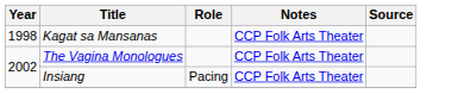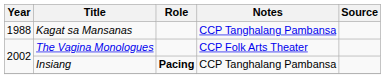Kagat sa Mansanas | Year: 1998 -> 1988
Kagat sa Mansanas | Notes: CCP Folk Arts Theater -> CCP Tanghalang Pambansa
Insiang | Role: normal -> bold
Insiang | Notes: CCP Folk Arts Theater -> CCP Tanghalang Pambansa
